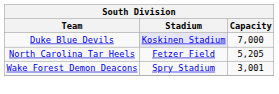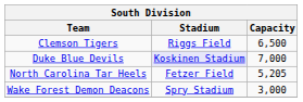+ row: Clemson Tigers | Riggs Field | 6,500
Wake Forest Demon Deacons | Capacity: 3,001 -> 3,000
